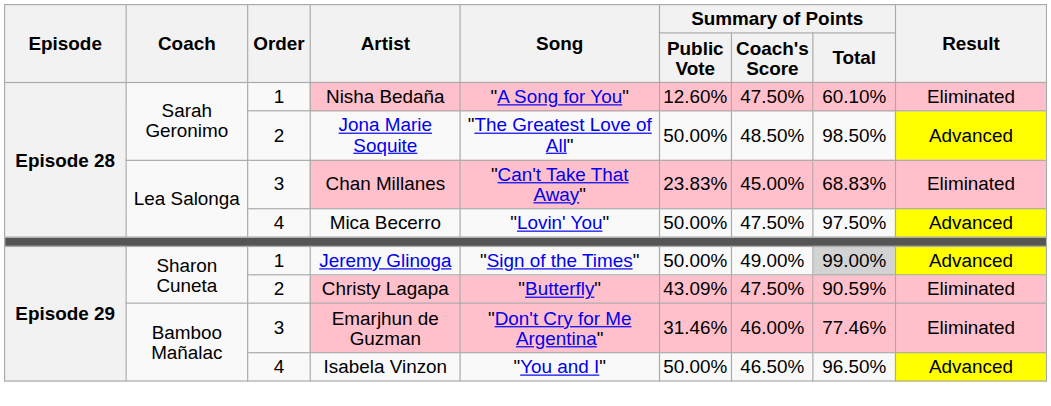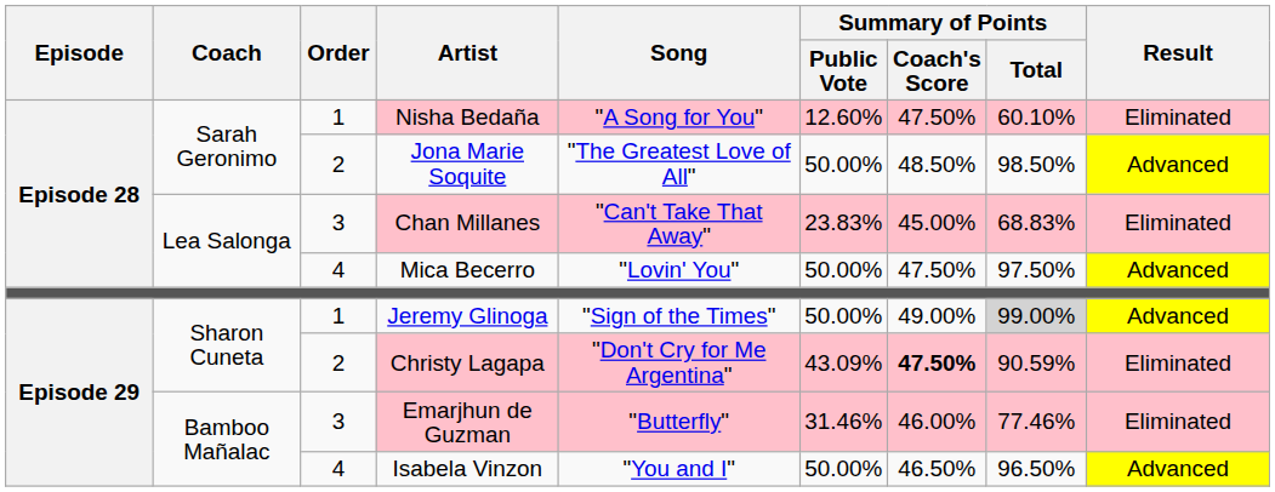Christy Lagapa | Song: "Butterfly" -> "Don't Cry for Me Argentina"
Christy Lagapa | Summary of Points / Coach's Score: normal -> bold
Emarjhun de Guzman | Song: "Don't Cry for Me Argentina" -> "Butterfly"
